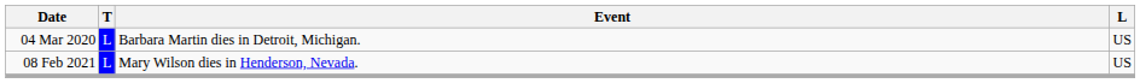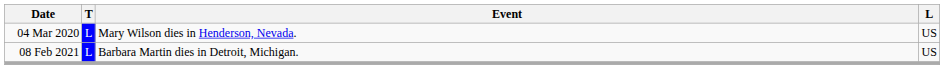04 Mar 2020 | Event: Barbara Martin dies in Detroit, Michigan. -> Mary Wilson dies in Henderson, Nevada.
08 Feb 2021 | Event: Mary Wilson dies in Henderson, Nevada. -> Barbara Martin dies in Detroit, Michigan.
